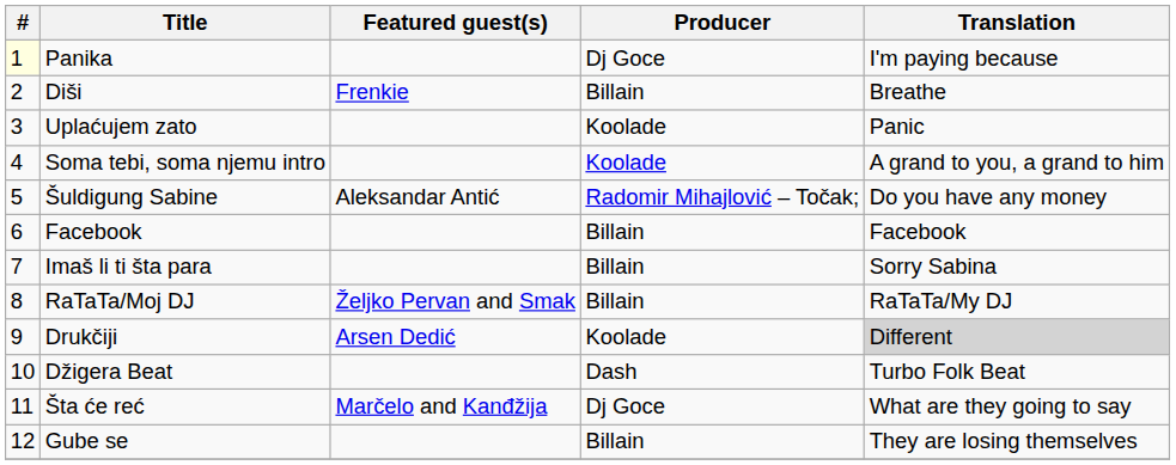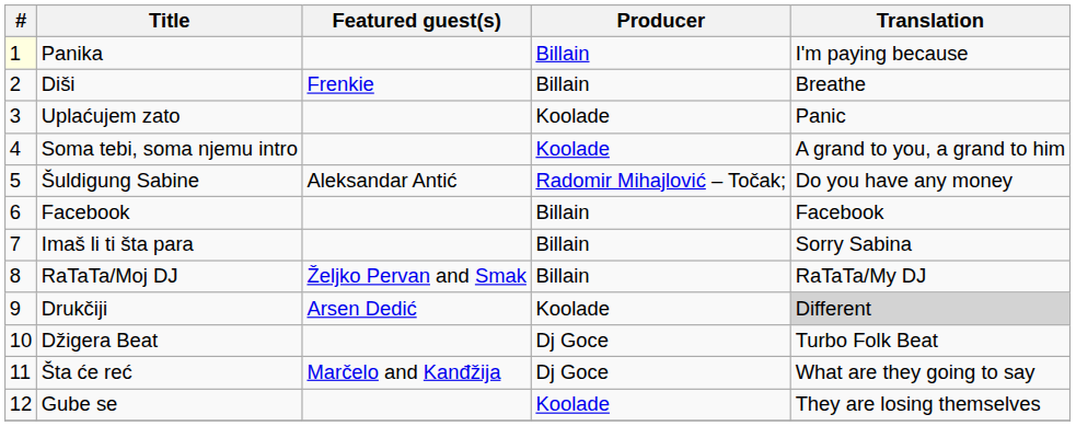Panika | Producer: Dj Goce -> Billain
Džigera Beat | Producer: Dash -> Dj Goce
Gube se | Producer: Billain -> Koolade
